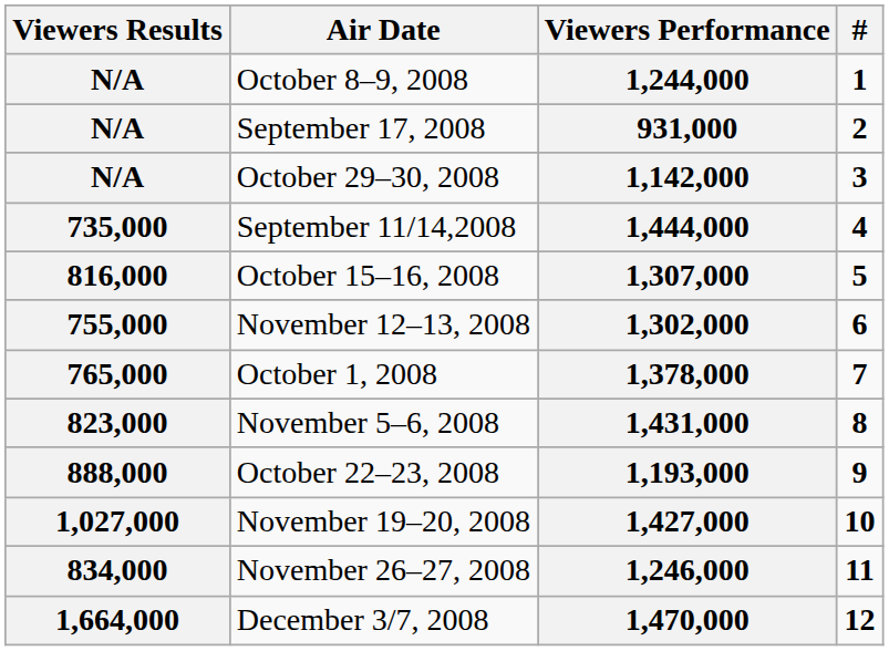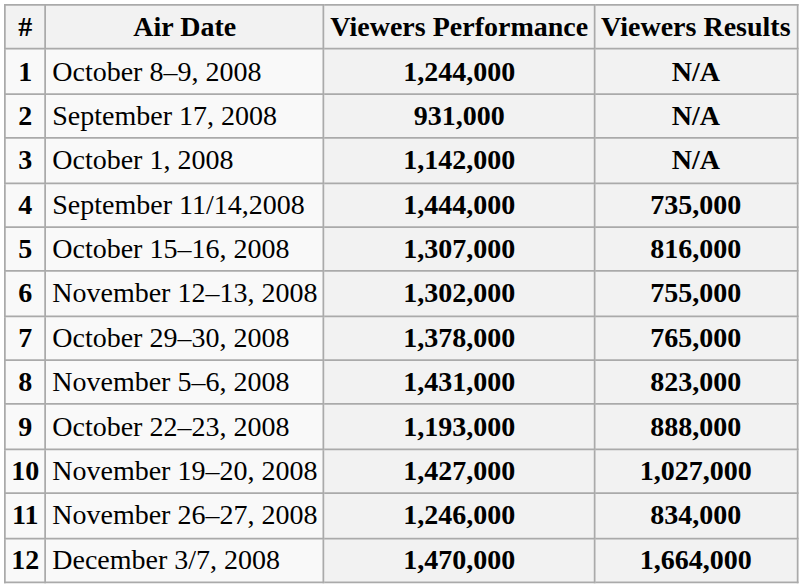columns swapped: # <-> Viewers Results
1,142,000 | Air Date: October 29–30, 2008 -> October 1, 2008
1,378,000 | Air Date: October 1, 2008 -> October 29–30, 2008
